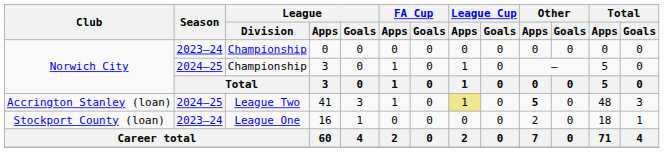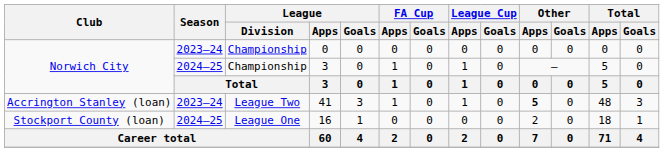41 | Season: 2024–25 -> 2023–24
41 | League Cup / Apps: khaki background -> no background
16 | Season: 2023–24 -> 2024–25
